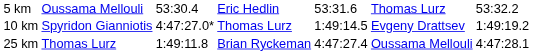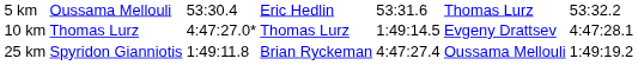10 km | column 2: Spyridon Gianniotis -> Thomas Lurz
10 km | column 7: 1:49:19.2 -> 4:47:28.1
25 km | column 2: Thomas Lurz -> Spyridon Gianniotis
25 km | column 7: 4:47:28.1 -> 1:49:19.2
